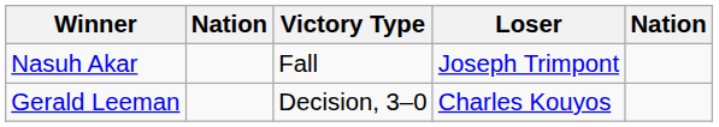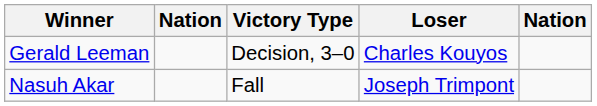rows swapped: Nasuh Akar <-> Gerald Leeman
